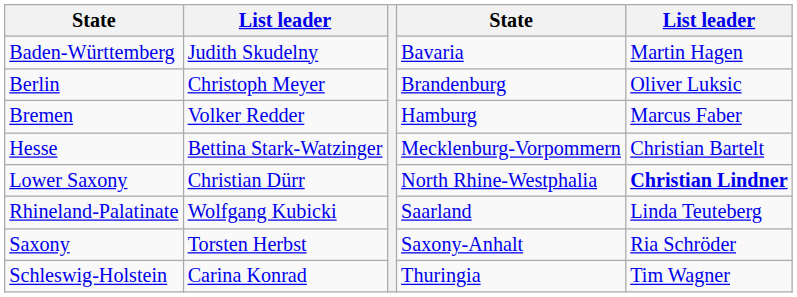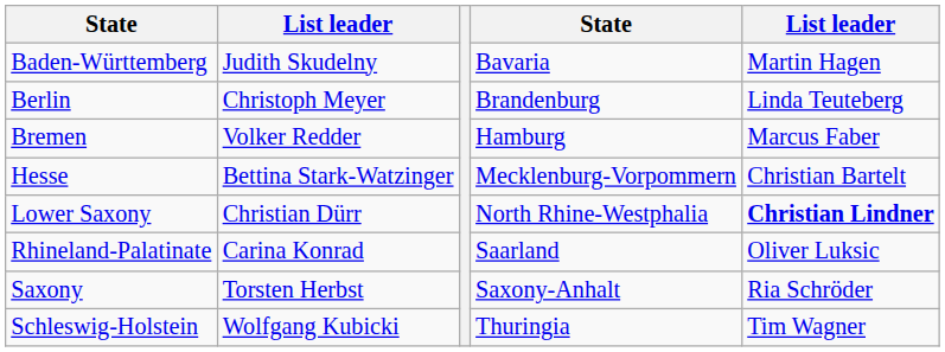Berlin | column 5: Oliver Luksic -> Linda Teuteberg
Rhineland-Palatinate | column 2: Wolfgang Kubicki -> Carina Konrad
Rhineland-Palatinate | column 5: Linda Teuteberg -> Oliver Luksic
Schleswig-Holstein | column 2: Carina Konrad -> Wolfgang Kubicki
